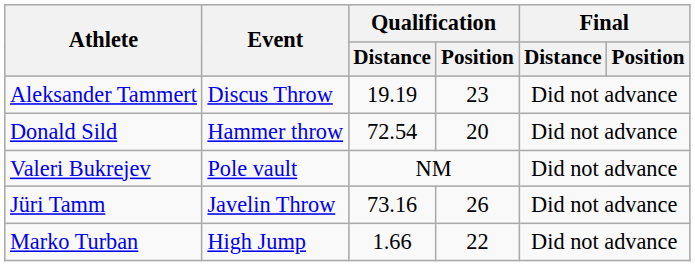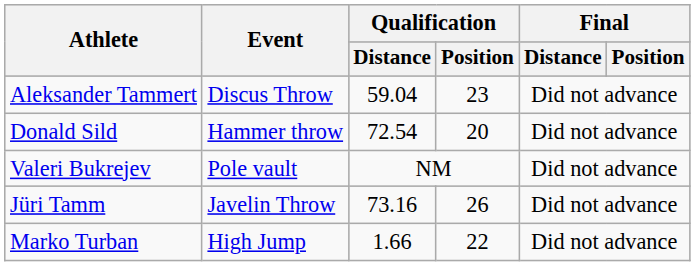Aleksander Tammert | Qualification / Distance: 19.19 -> 59.04
